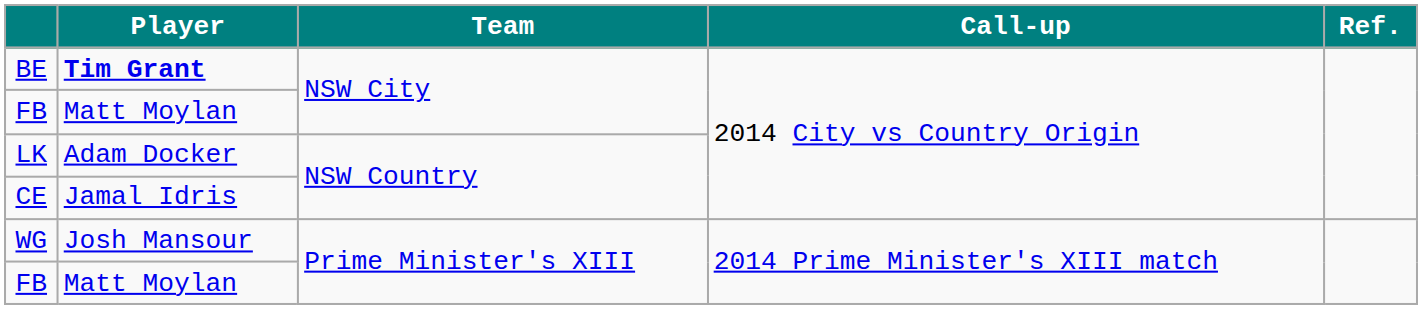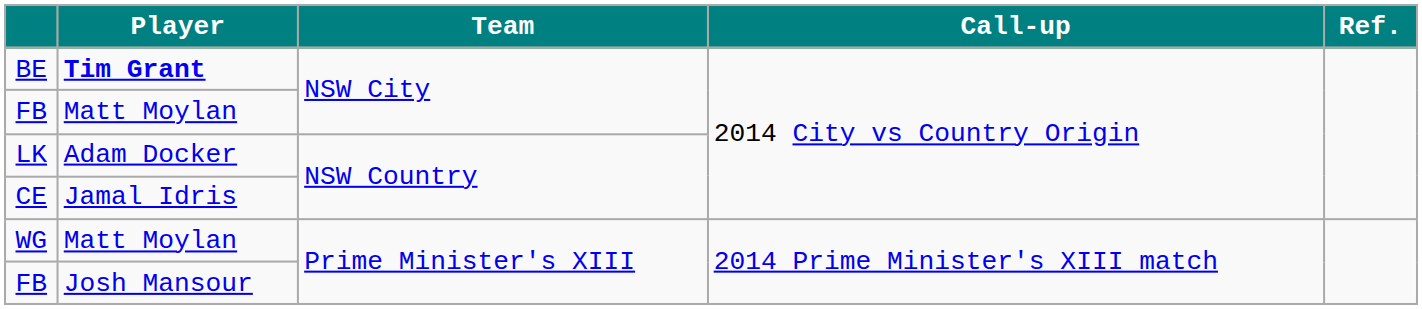WG | Player: Josh Mansour -> Matt Moylan
FB / Prime Minister's XIII | Player: Matt Moylan -> Josh Mansour
